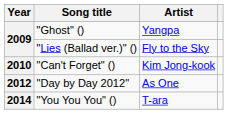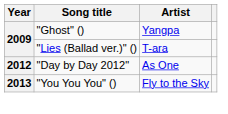"Lies (Ballad ver.)" () | Artist: Fly to the Sky -> T-ara
- row: 2010 | "Can't Forget" () | Kim Jong-kook
"You You You" () | Year: 2014 -> 2013
"You You You" () | Artist: T-ara -> Fly to the Sky
